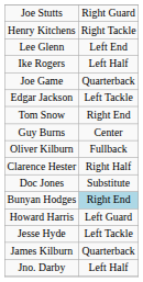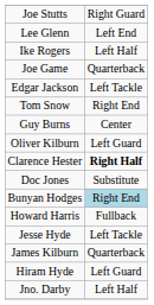- row: Henry Kitchens | Right Tackle
Oliver Kilburn | column 2: Fullback -> Left Guard
Clarence Hester | column 2: normal -> bold
Howard Harris | column 2: Left Guard -> Fullback
+ row: Hiram Hyde | Left Guard
